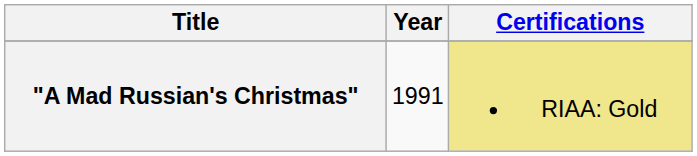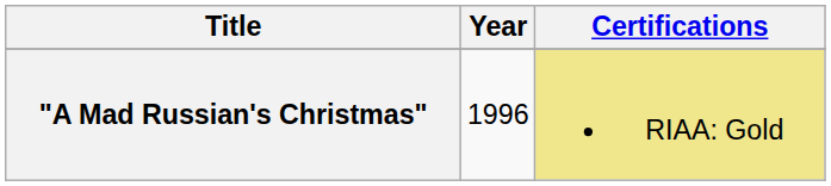"A Mad Russian's Christmas" | Year: 1991 -> 1996
